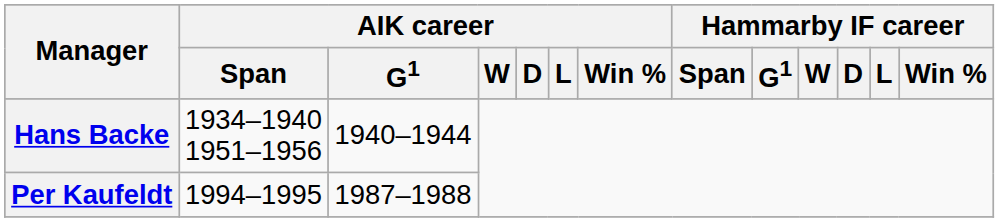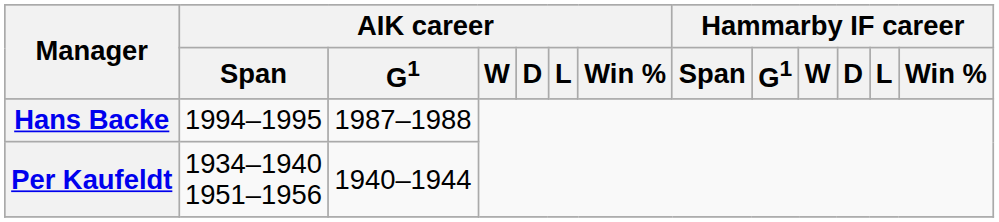Hans Backe | AIK career / Span: 1934–1940 1951–1956 -> 1994–1995
Hans Backe | AIK career / G1: 1940–1944 -> 1987–1988
Per Kaufeldt | AIK career / Span: 1994–1995 -> 1934–1940 1951–1956
Per Kaufeldt | AIK career / G1: 1987–1988 -> 1940–1944
